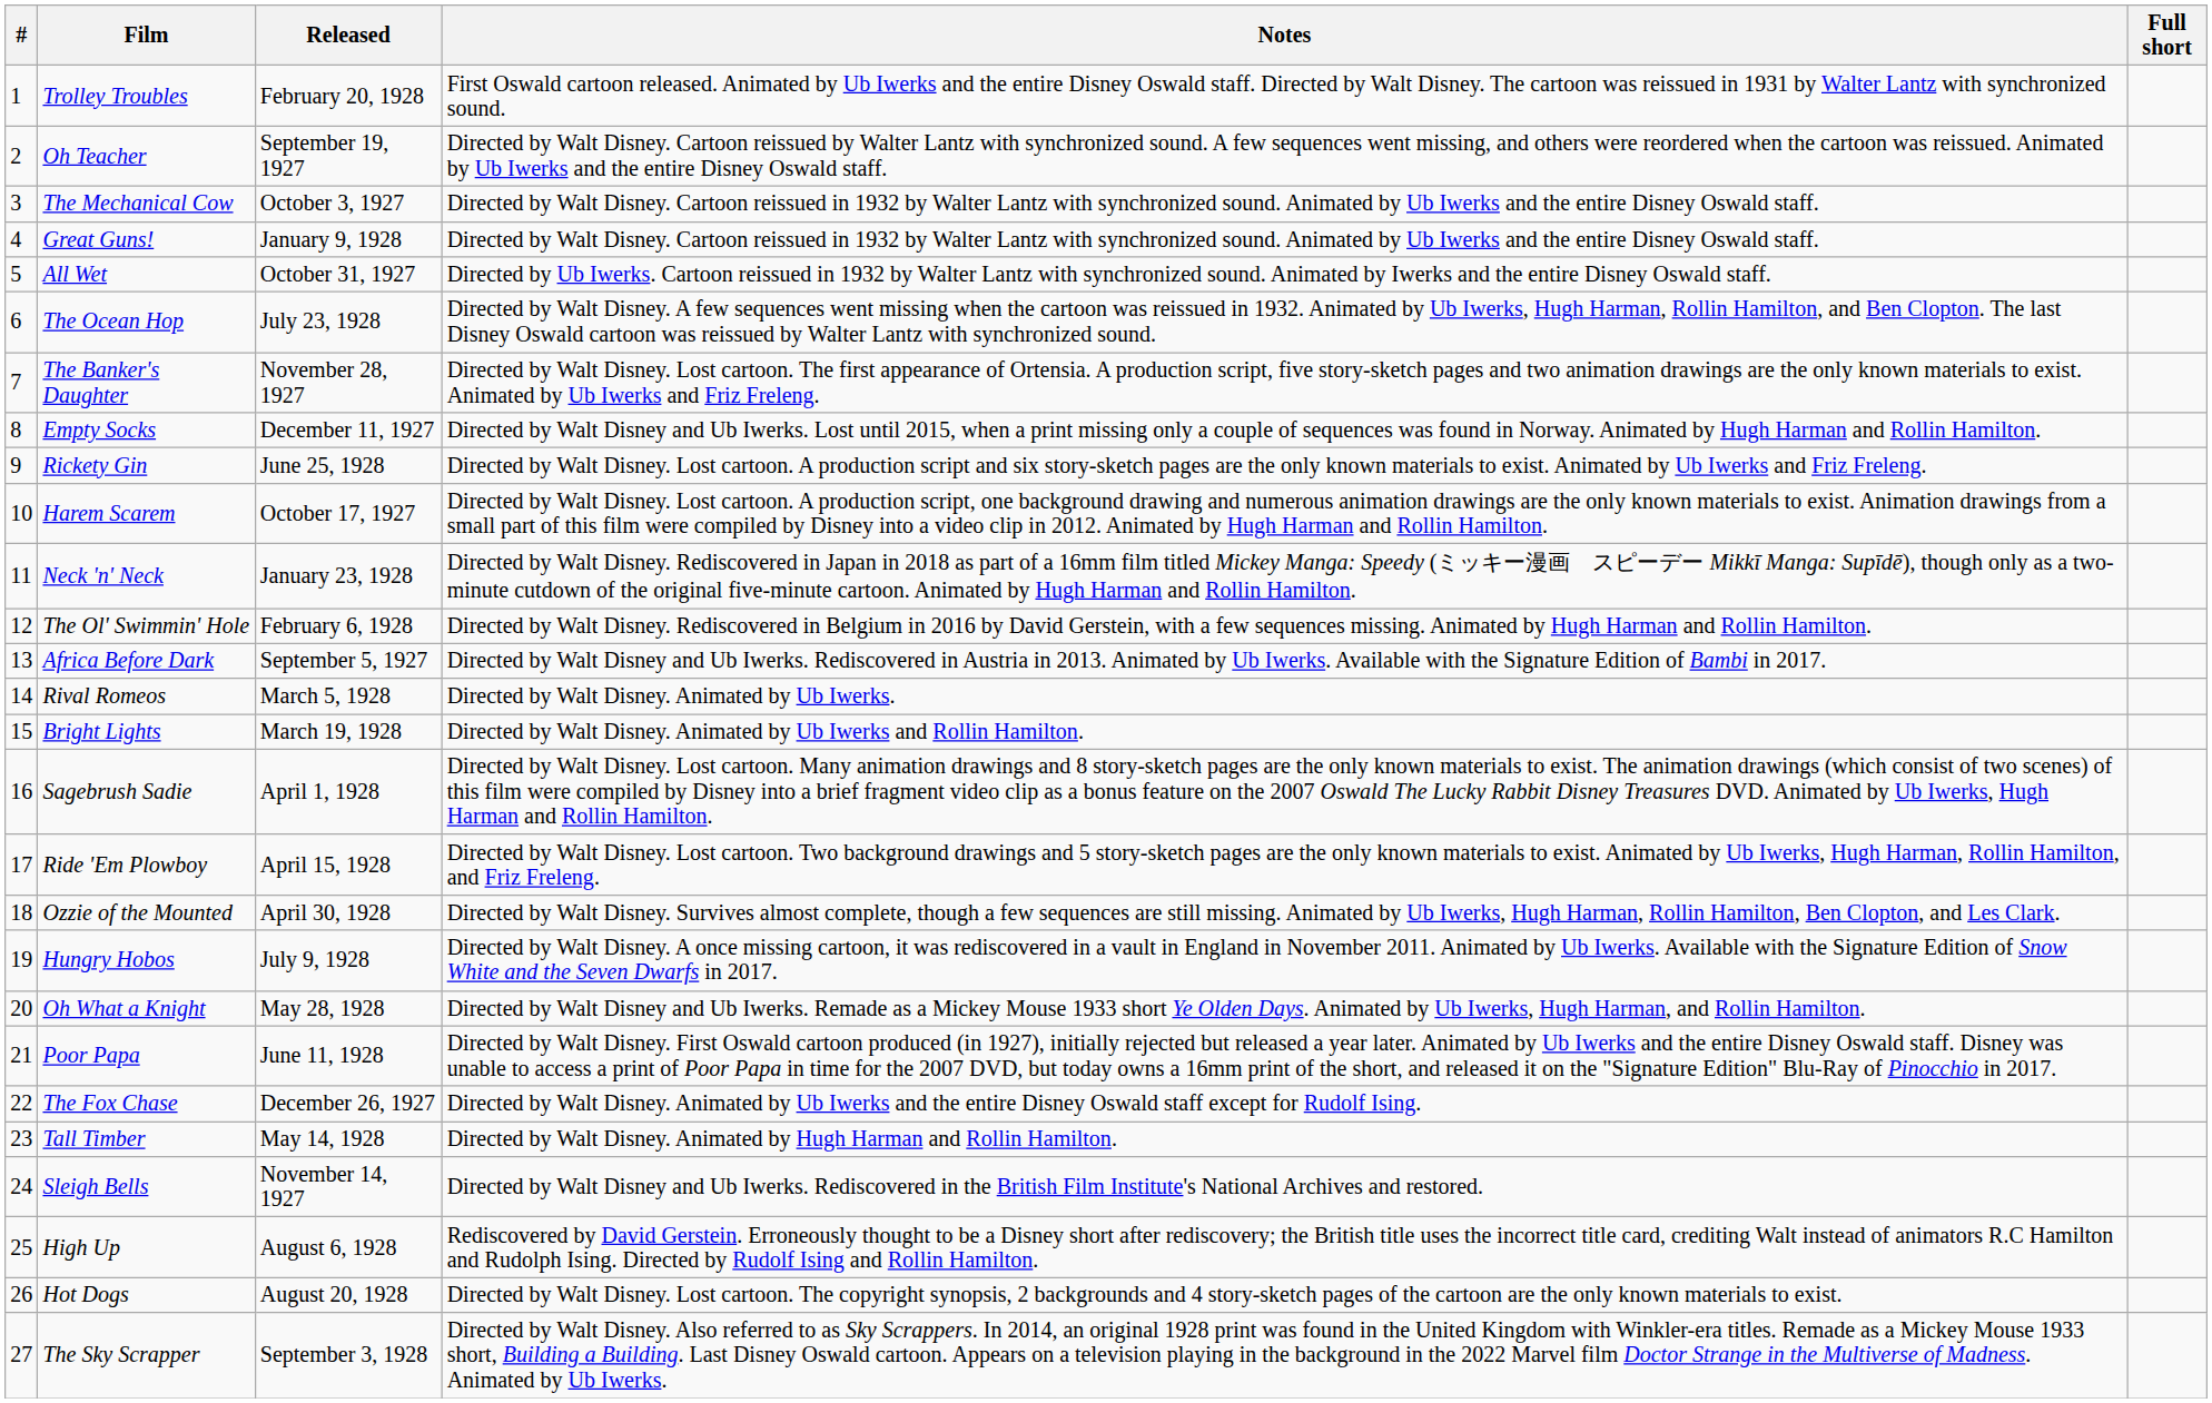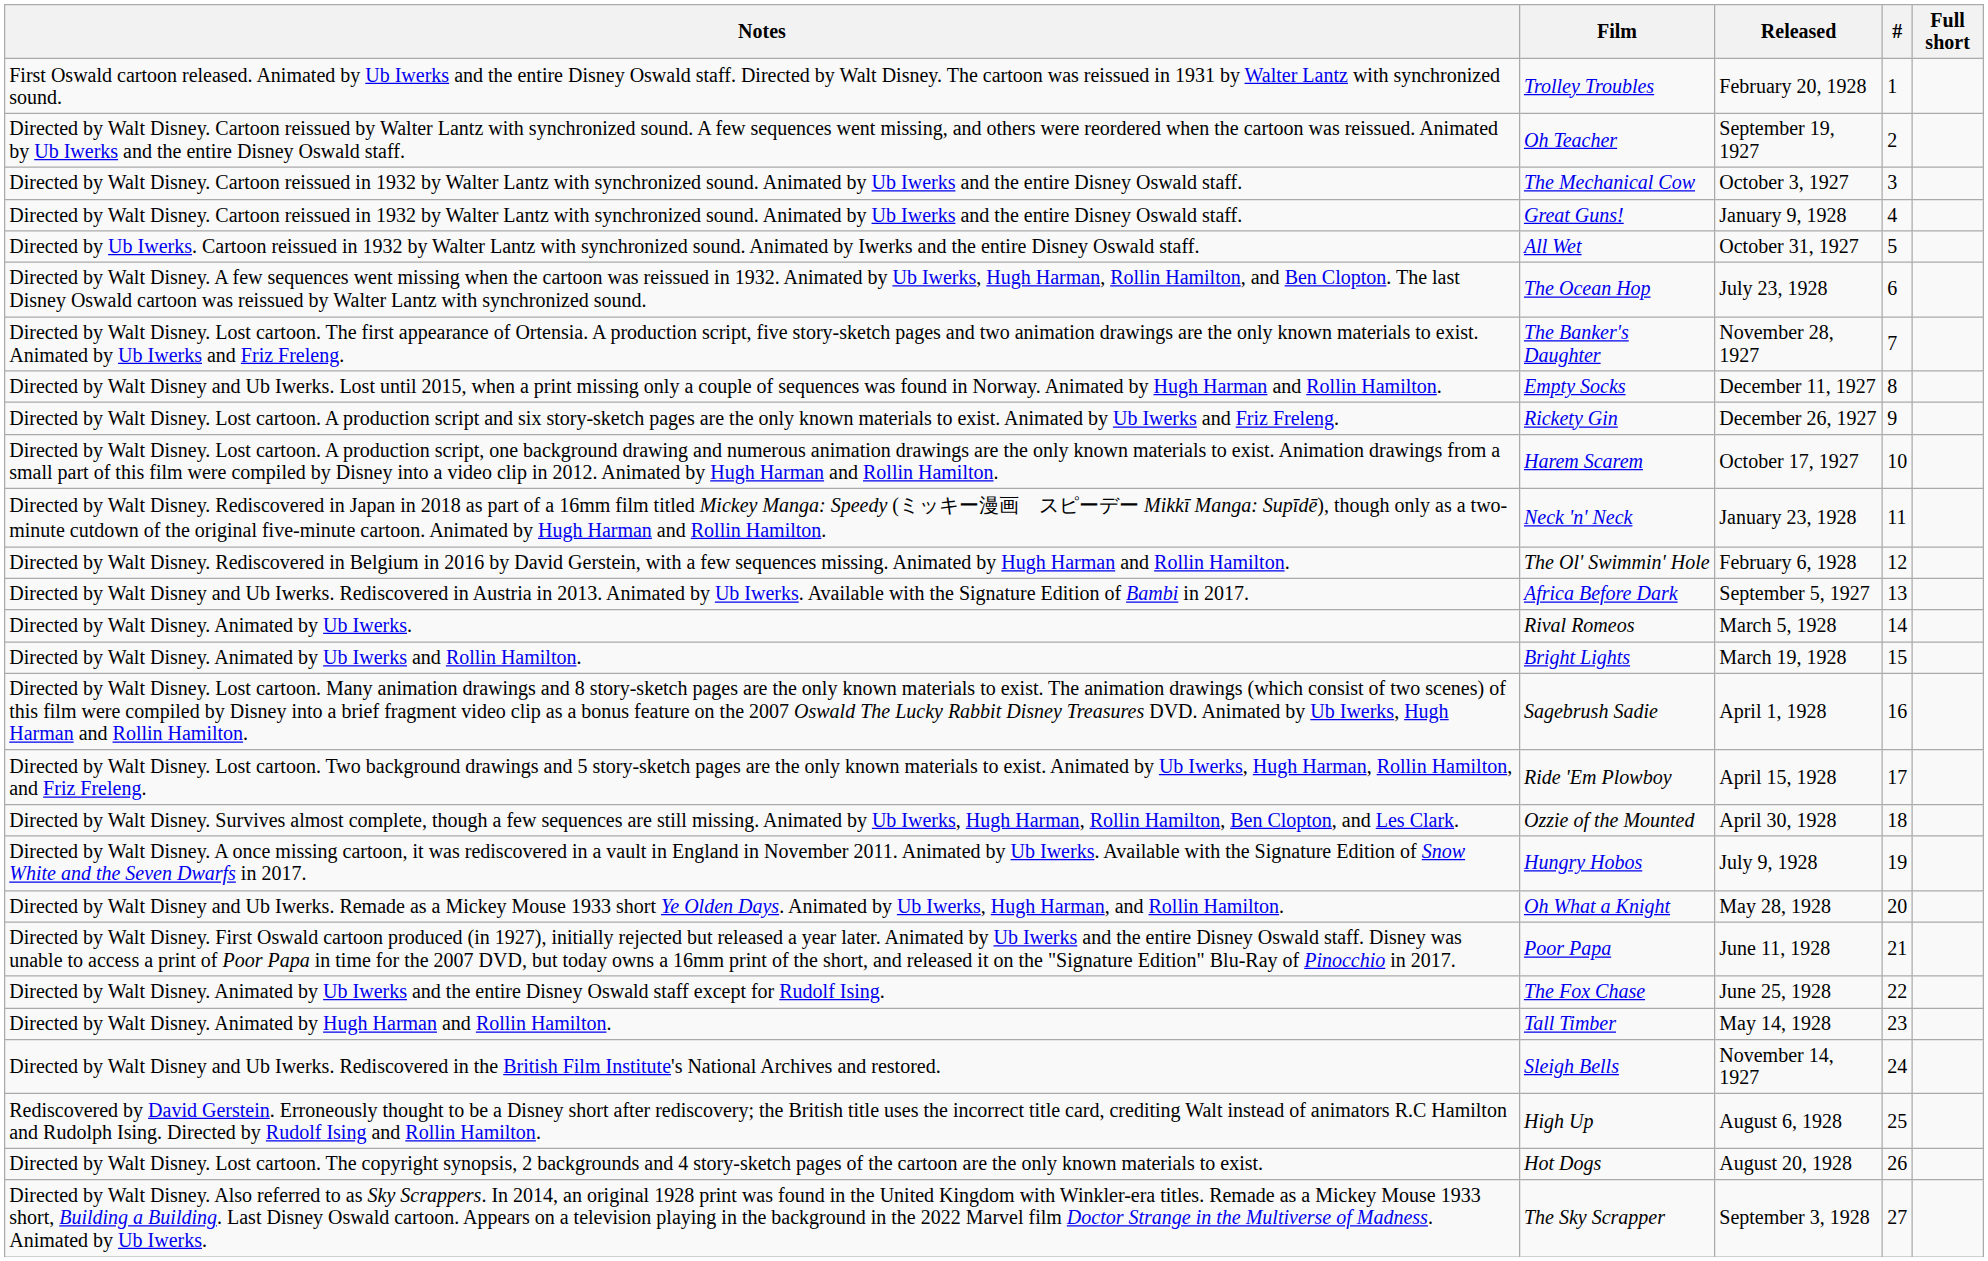columns swapped: # <-> Notes
Rickety Gin | Released: June 25, 1928 -> December 26, 1927
The Fox Chase | Released: December 26, 1927 -> June 25, 1928
